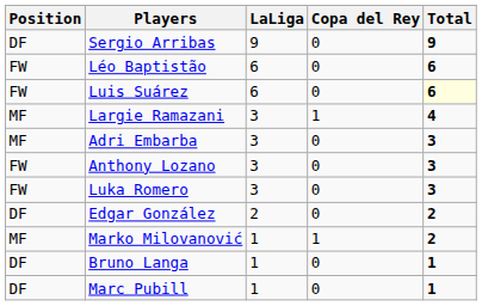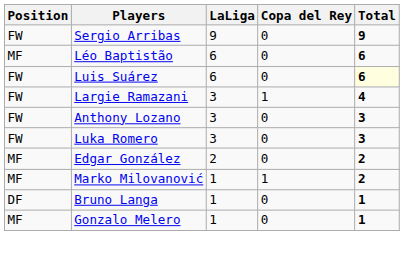Sergio Arribas | Position: DF -> FW
Léo Baptistão | Position: FW -> MF
Largie Ramazani | Position: MF -> FW
- row: MF | Adri Embarba | 3 | 0 | 3
Edgar González | Position: DF -> MF
+ row: MF | Gonzalo Melero | 1 | 0 | 1
- row: DF | Marc Pubill | 1 | 0 | 1
